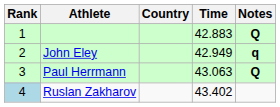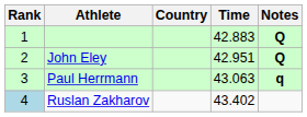John Eley | Time: 42.949 -> 42.951
John Eley | Notes: q -> Q
Paul Herrmann | Notes: Q -> q
